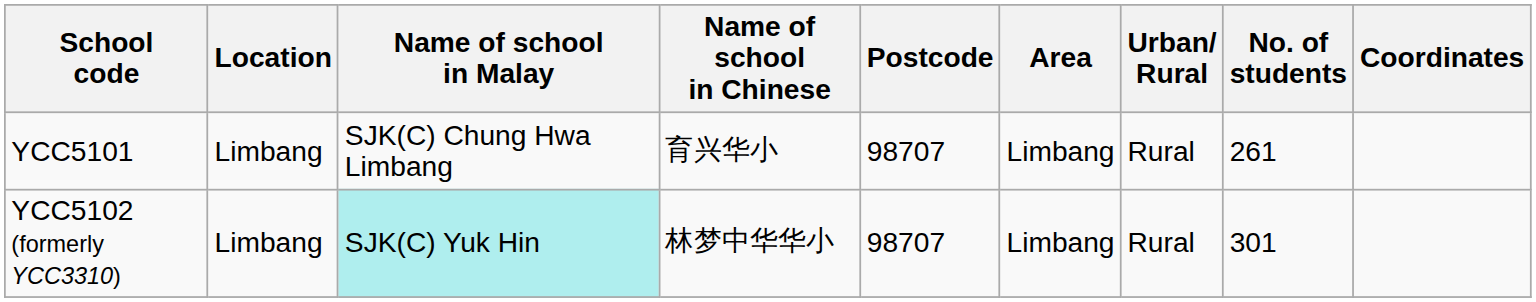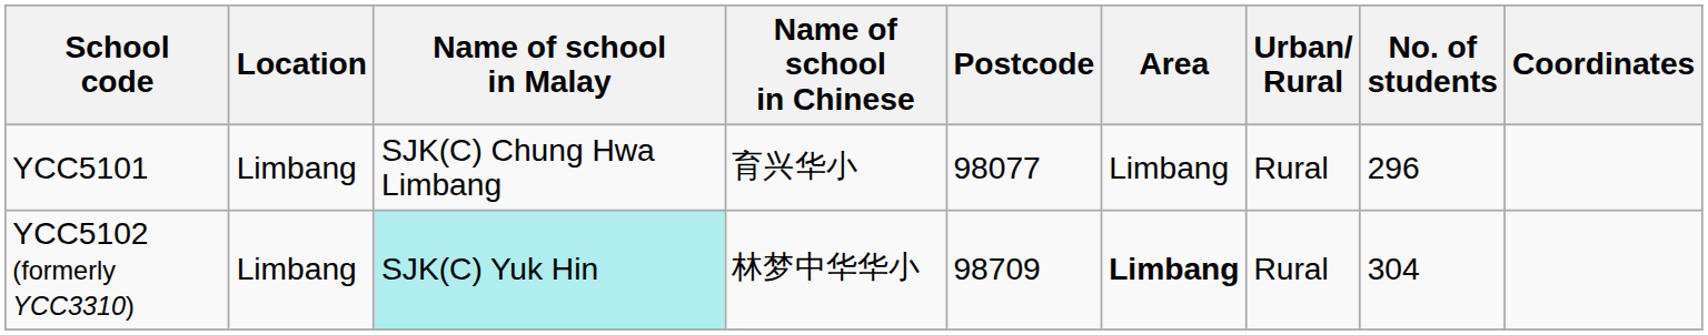YCC5101 | Postcode: 98707 -> 98077
YCC5101 | No. of students: 261 -> 296
YCC5102 (formerly YCC3310) | Postcode: 98707 -> 98709
YCC5102 (formerly YCC3310) | Area: normal -> bold
YCC5102 (formerly YCC3310) | No. of students: 301 -> 304
